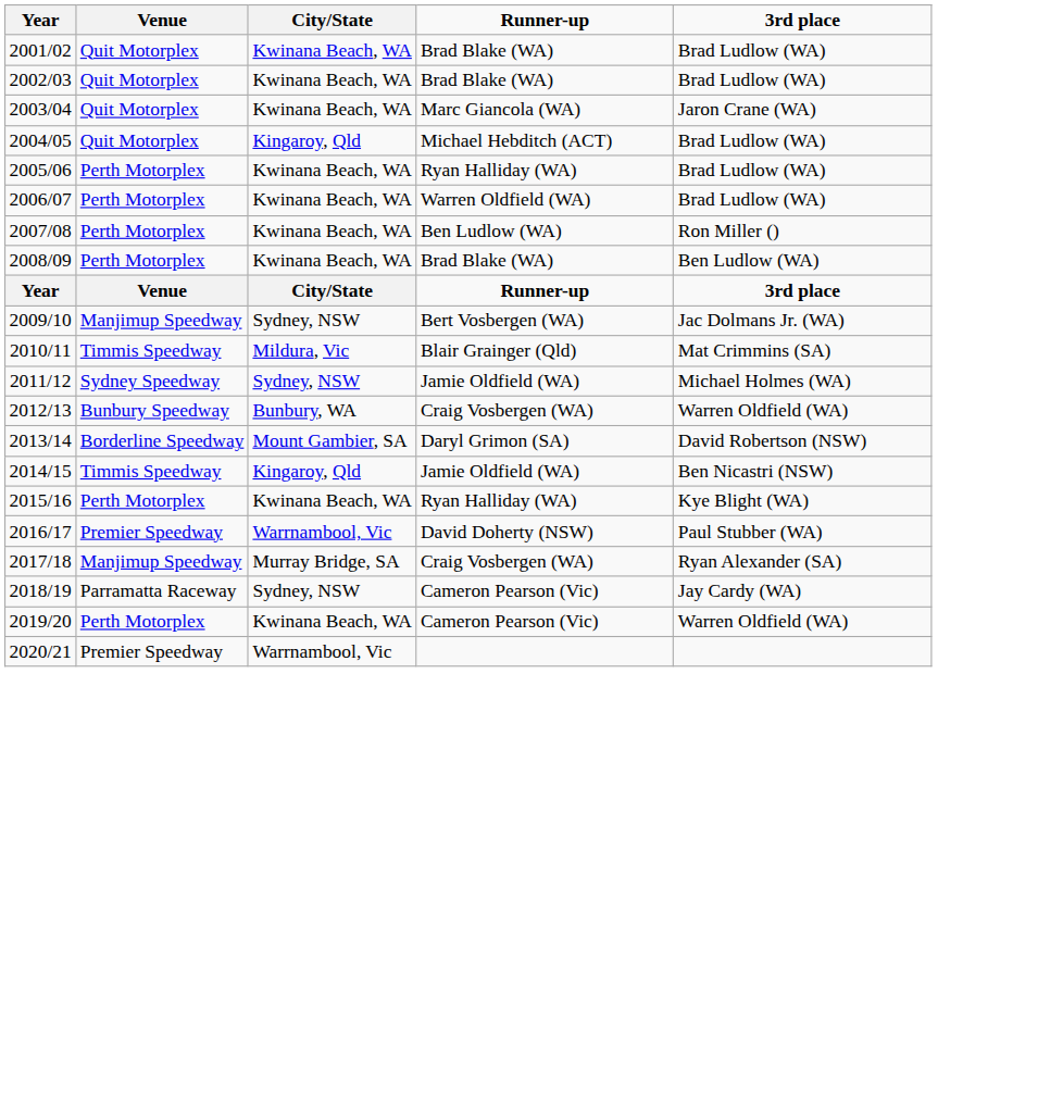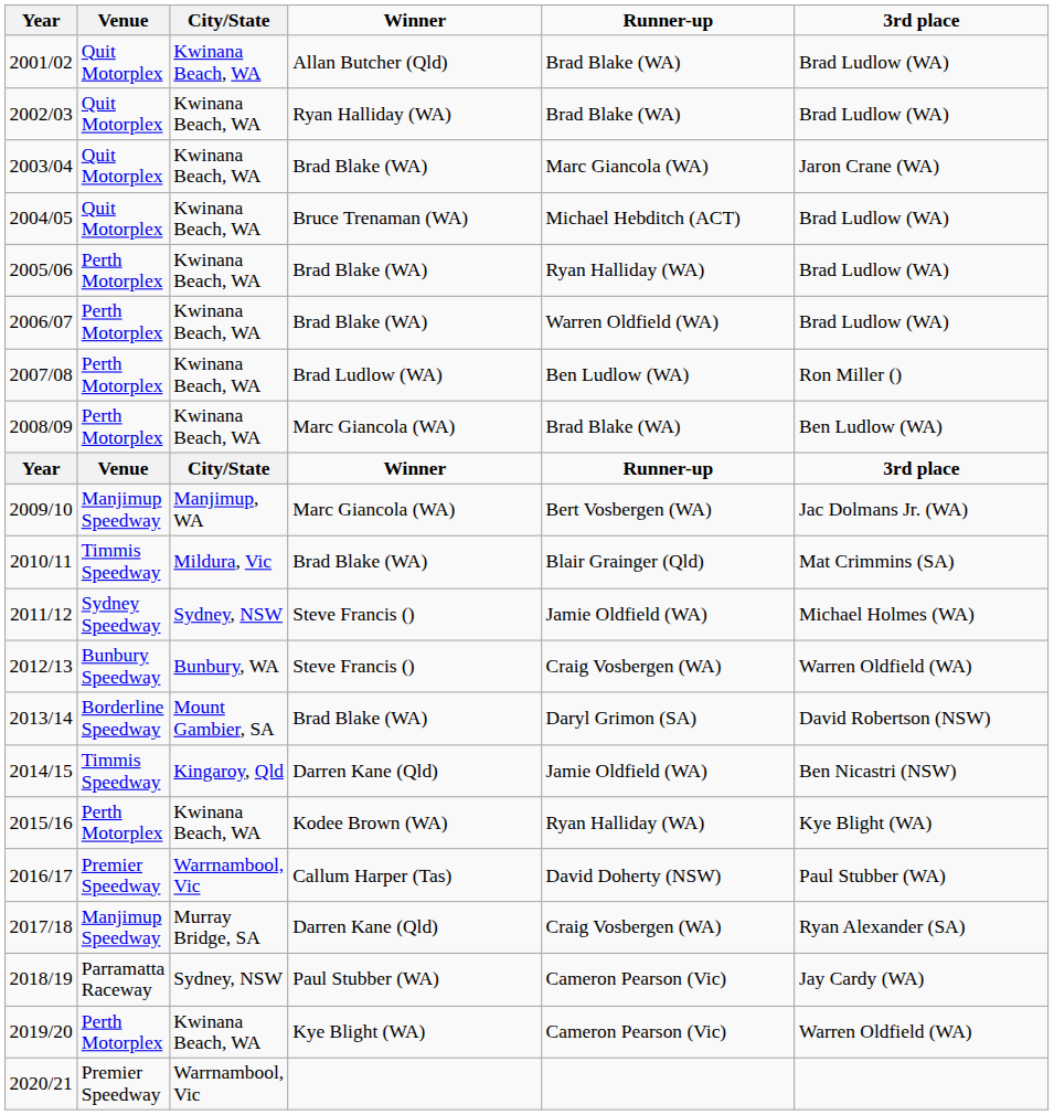+ column: Winner | Allan Butcher (Qld) | Ryan Halliday (WA) | Brad Blake (WA) | Bruce Trenaman (WA) | Brad Blake (WA) | Brad Blake (WA) | Brad Ludlow (WA) | Marc Giancola (WA) | Winner | Marc Giancola (WA) | Brad Blake (WA) | Steve Francis () | Steve Francis () | Brad Blake (WA) | Darren Kane (Qld) | Kodee Brown (WA) | Callum Harper (Tas) | Darren Kane (Qld) | Paul Stubber (WA) | Kye Blight (WA)
2004/05 | City/State: Kingaroy, Qld -> Kwinana Beach, WA
2009/10 | City/State: Sydney, NSW -> Manjimup, WA
